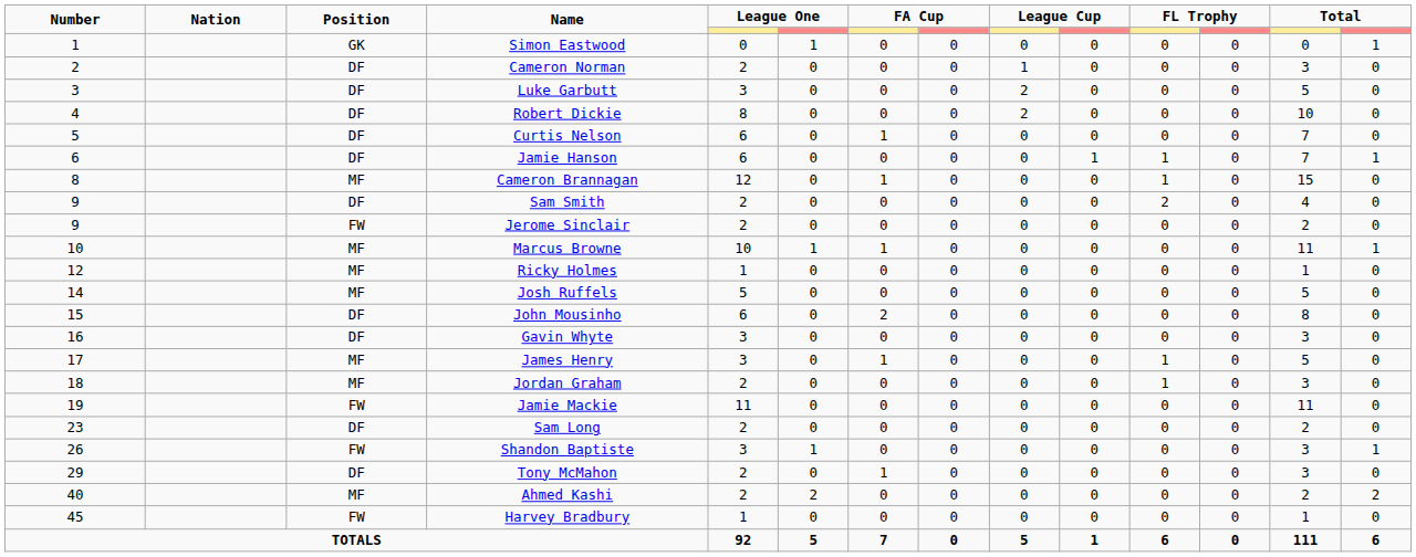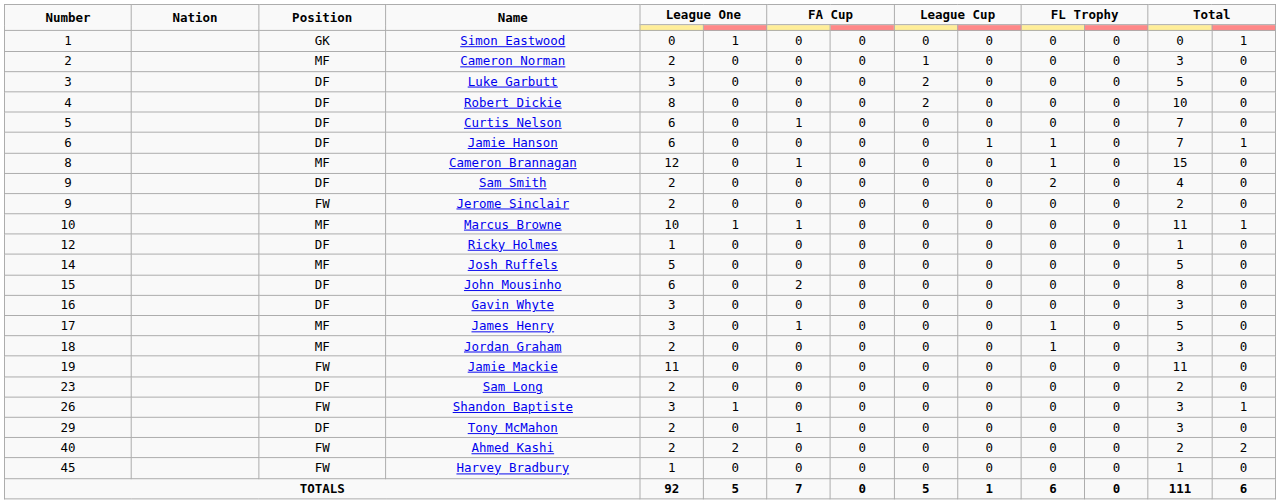Cameron Norman | Position: DF -> MF
Ricky Holmes | Position: MF -> DF
Ahmed Kashi | Position: MF -> FW
